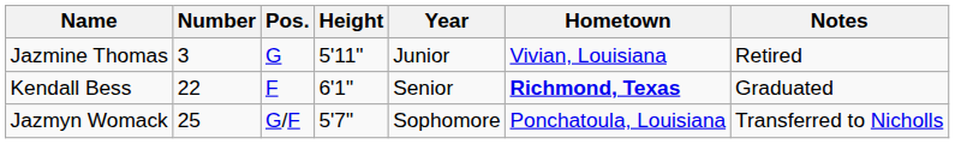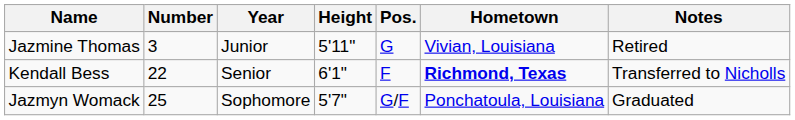columns swapped: Pos. <-> Year
Kendall Bess | Notes: Graduated -> Transferred to Nicholls
Jazmyn Womack | Notes: Transferred to Nicholls -> Graduated
